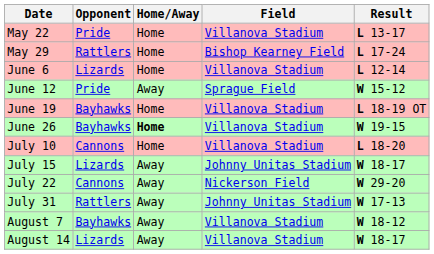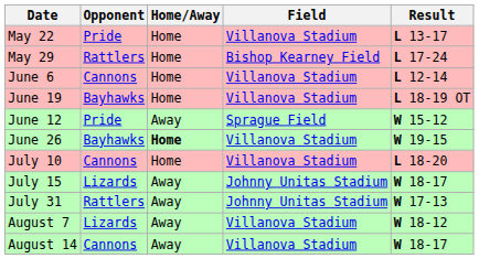June 6 | Opponent: Lizards -> Cannons
rows swapped: June 12 <-> June 19
- row: July 22 | Cannons | Away | Nickerson Field | W 29-20
August 7 | Opponent: Bayhawks -> Lizards
August 14 | Opponent: Lizards -> Cannons
